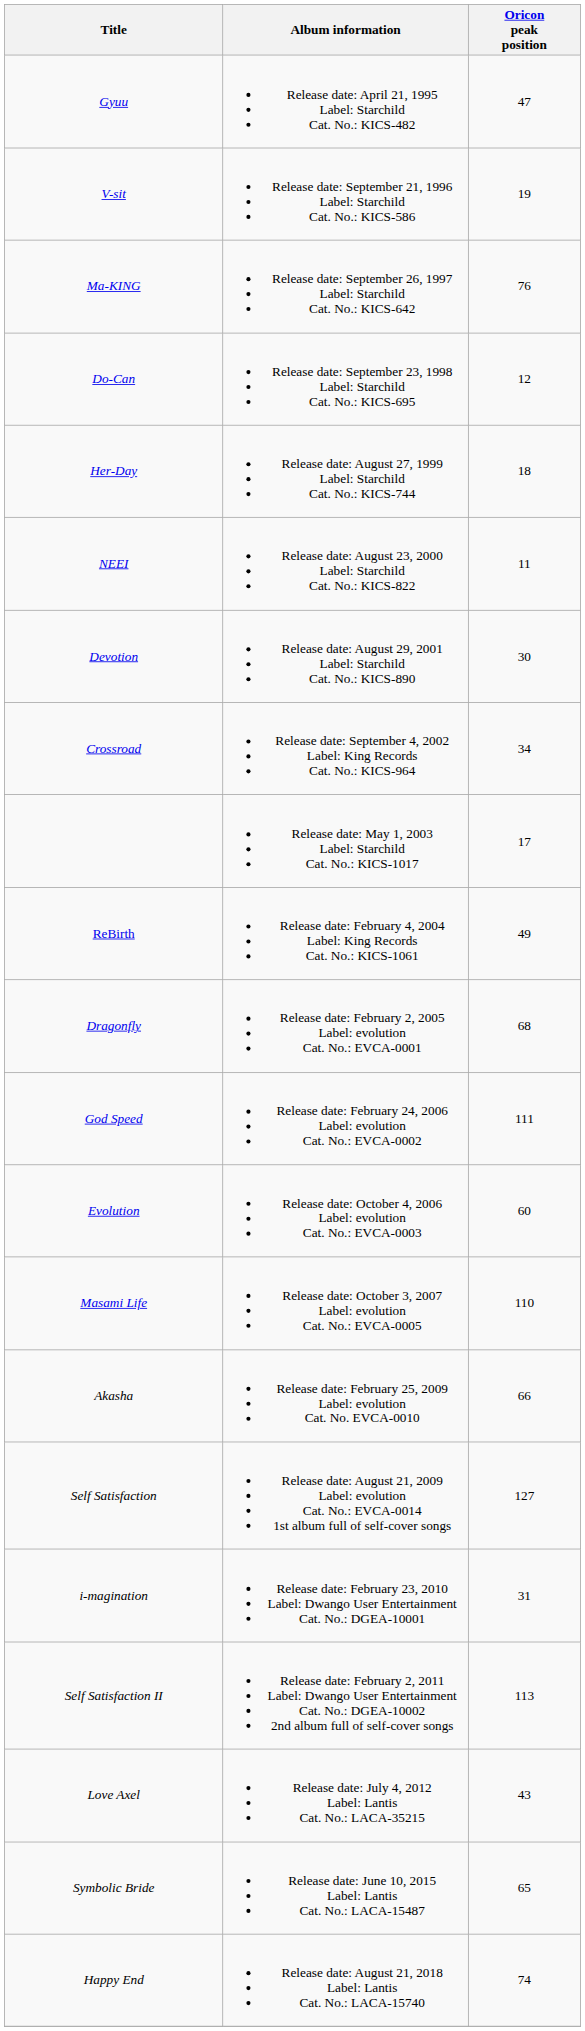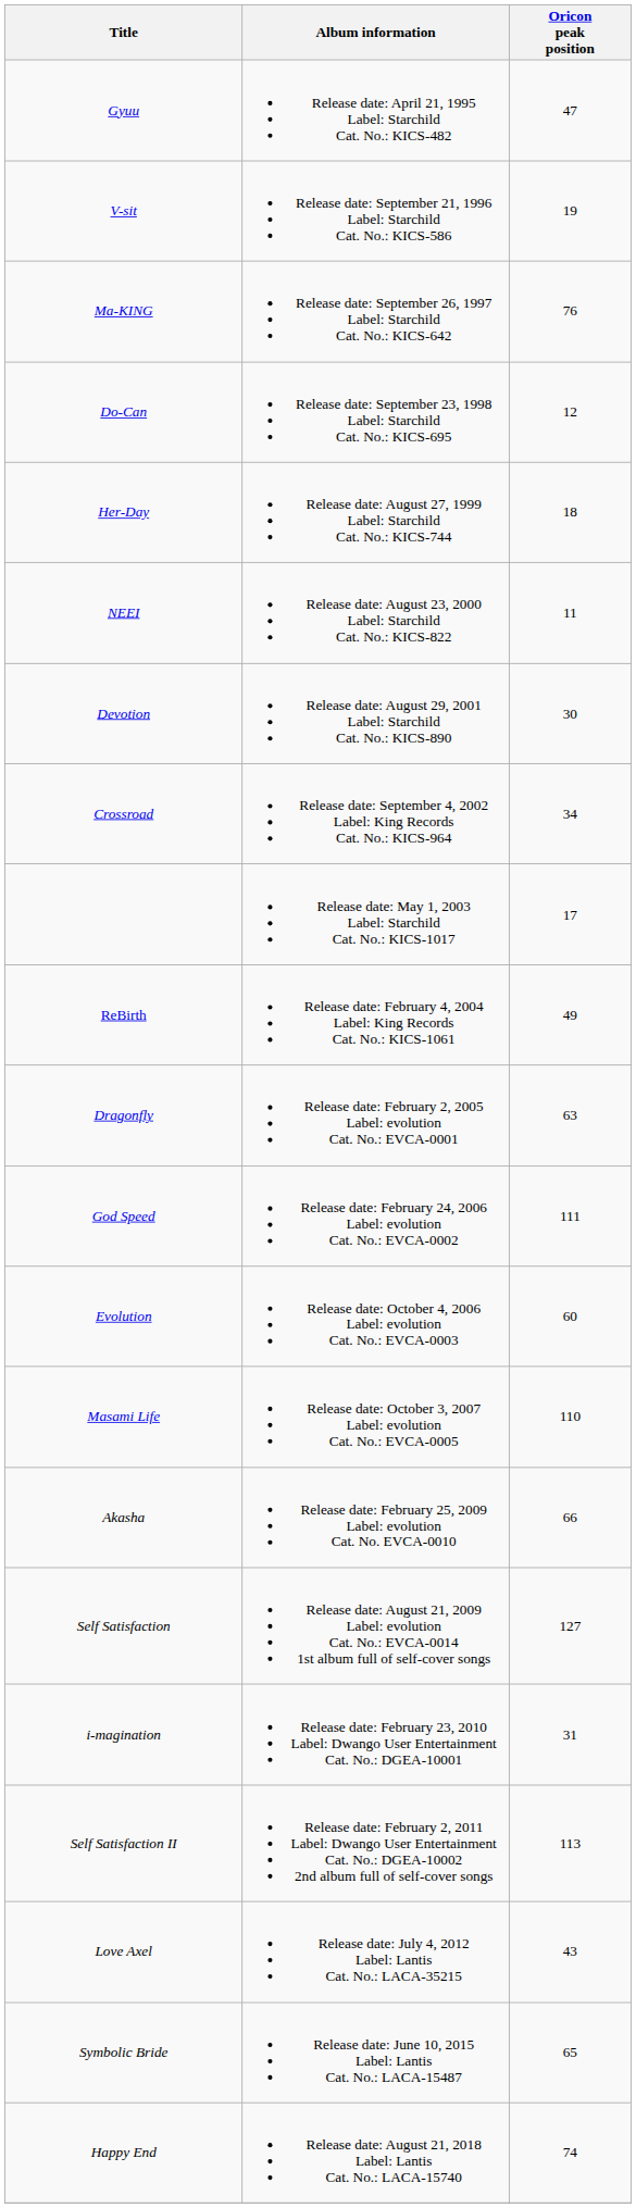Dragonfly | Oricon peak position: 68 -> 63
